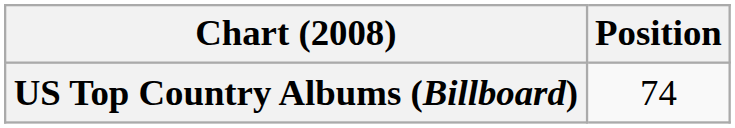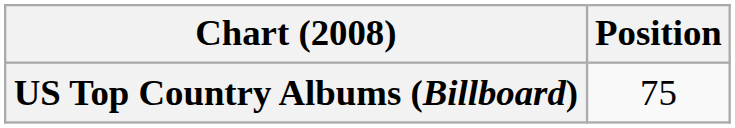US Top Country Albums (Billboard) | Position: 74 -> 75
